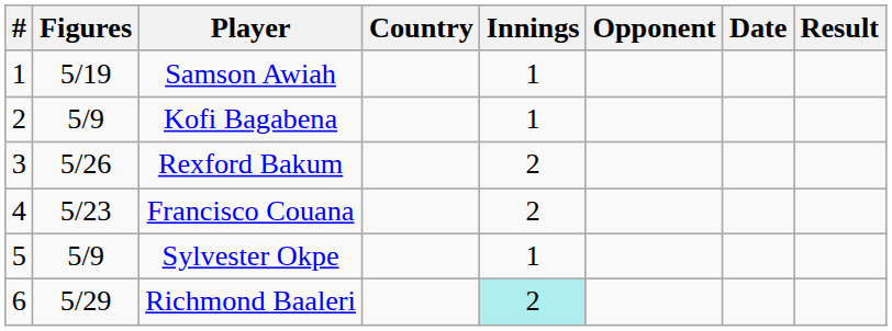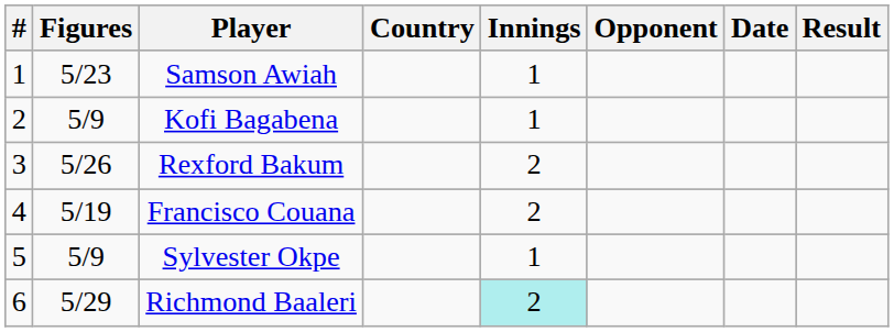Samson Awiah | Figures: 5/19 -> 5/23
Francisco Couana | Figures: 5/23 -> 5/19
